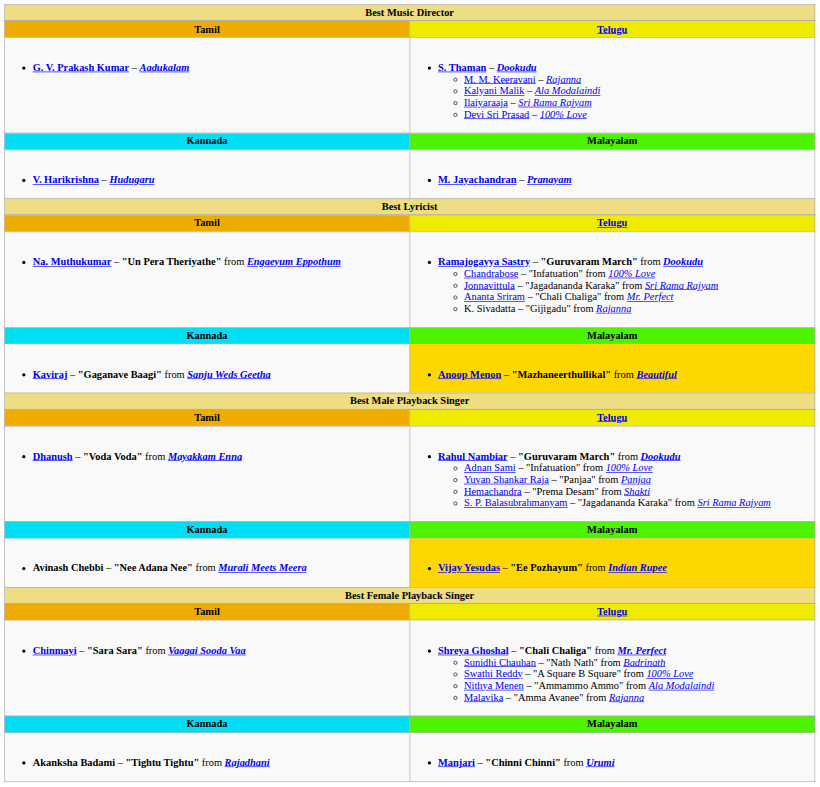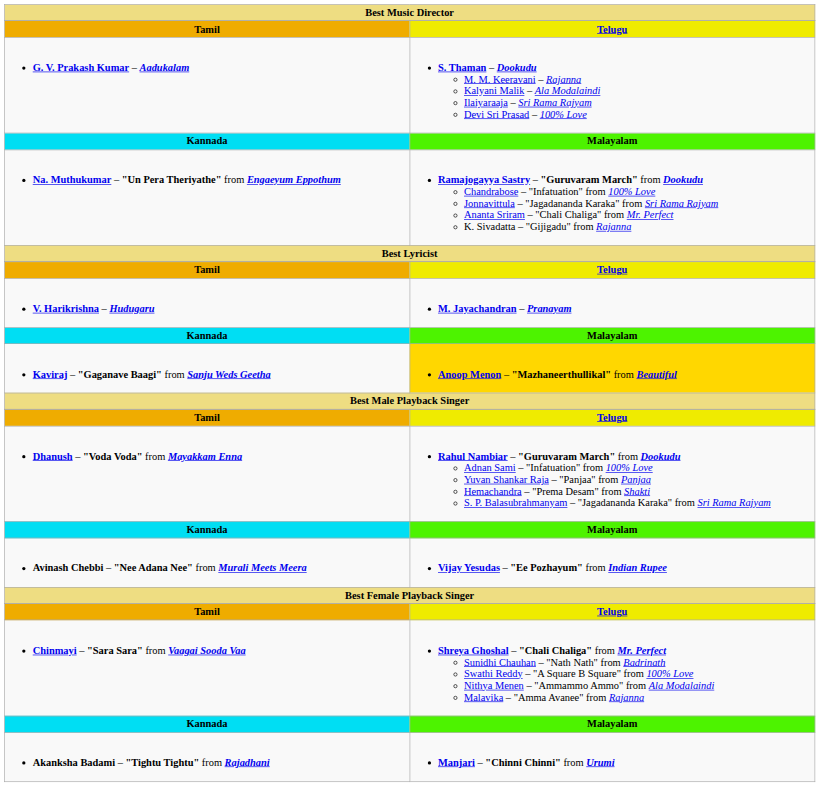rows swapped: V. Harikrishna – Hudugaru <-> Na. Muthukumar – "Un Pera Theriyathe" from Engaeyum Eppothum
Avinash Chebbi – "Nee Adana Nee" from Murali Meets Meera | Telugu: gold background -> no background
